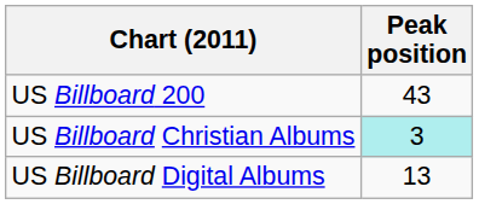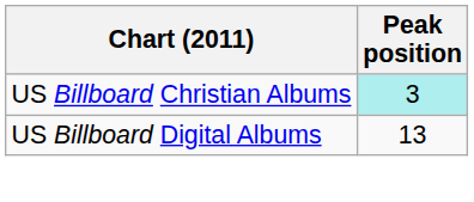- row: US Billboard 200 | 43
